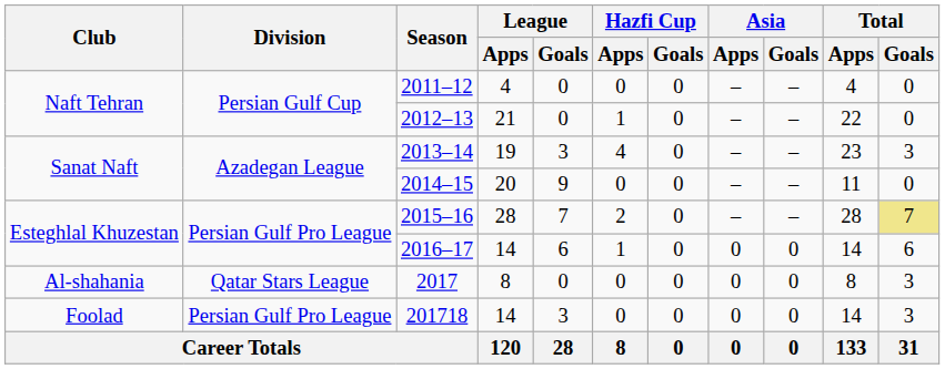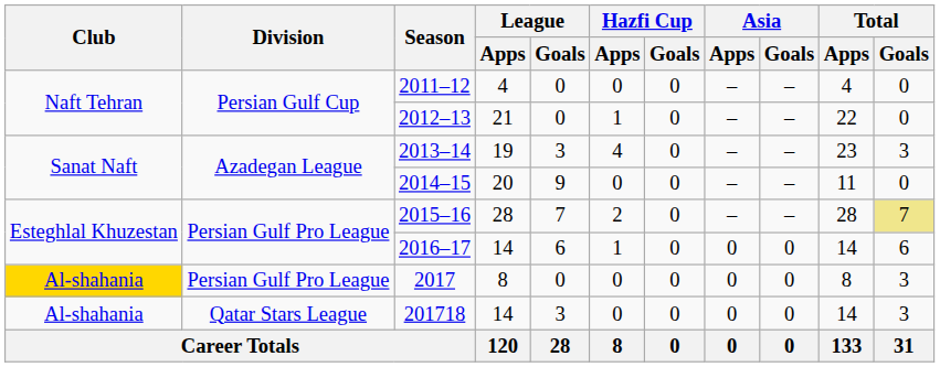2017 | Club: no background -> gold background
2017 | Division: Qatar Stars League -> Persian Gulf Pro League
201718 | Club: Foolad -> Al-shahania
201718 | Division: Persian Gulf Pro League -> Qatar Stars League
